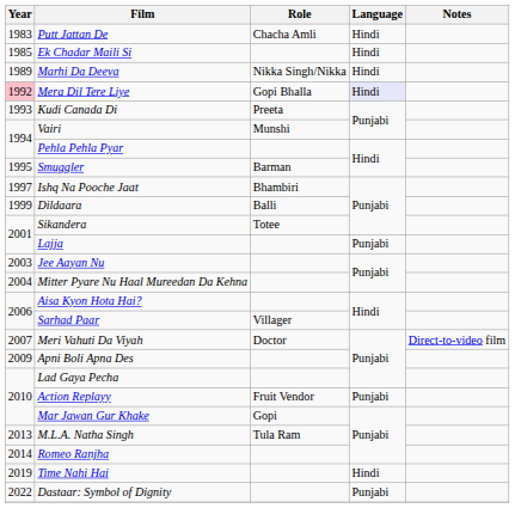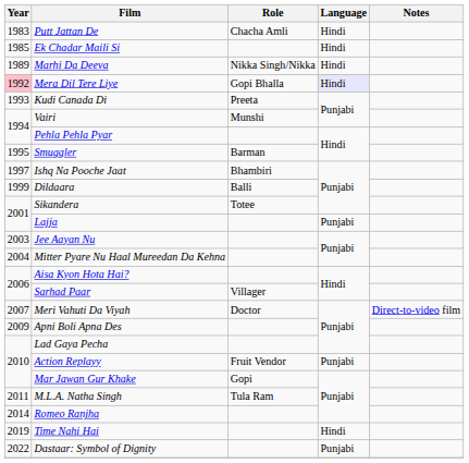M.L.A. Natha Singh | Year: 2013 -> 2011
